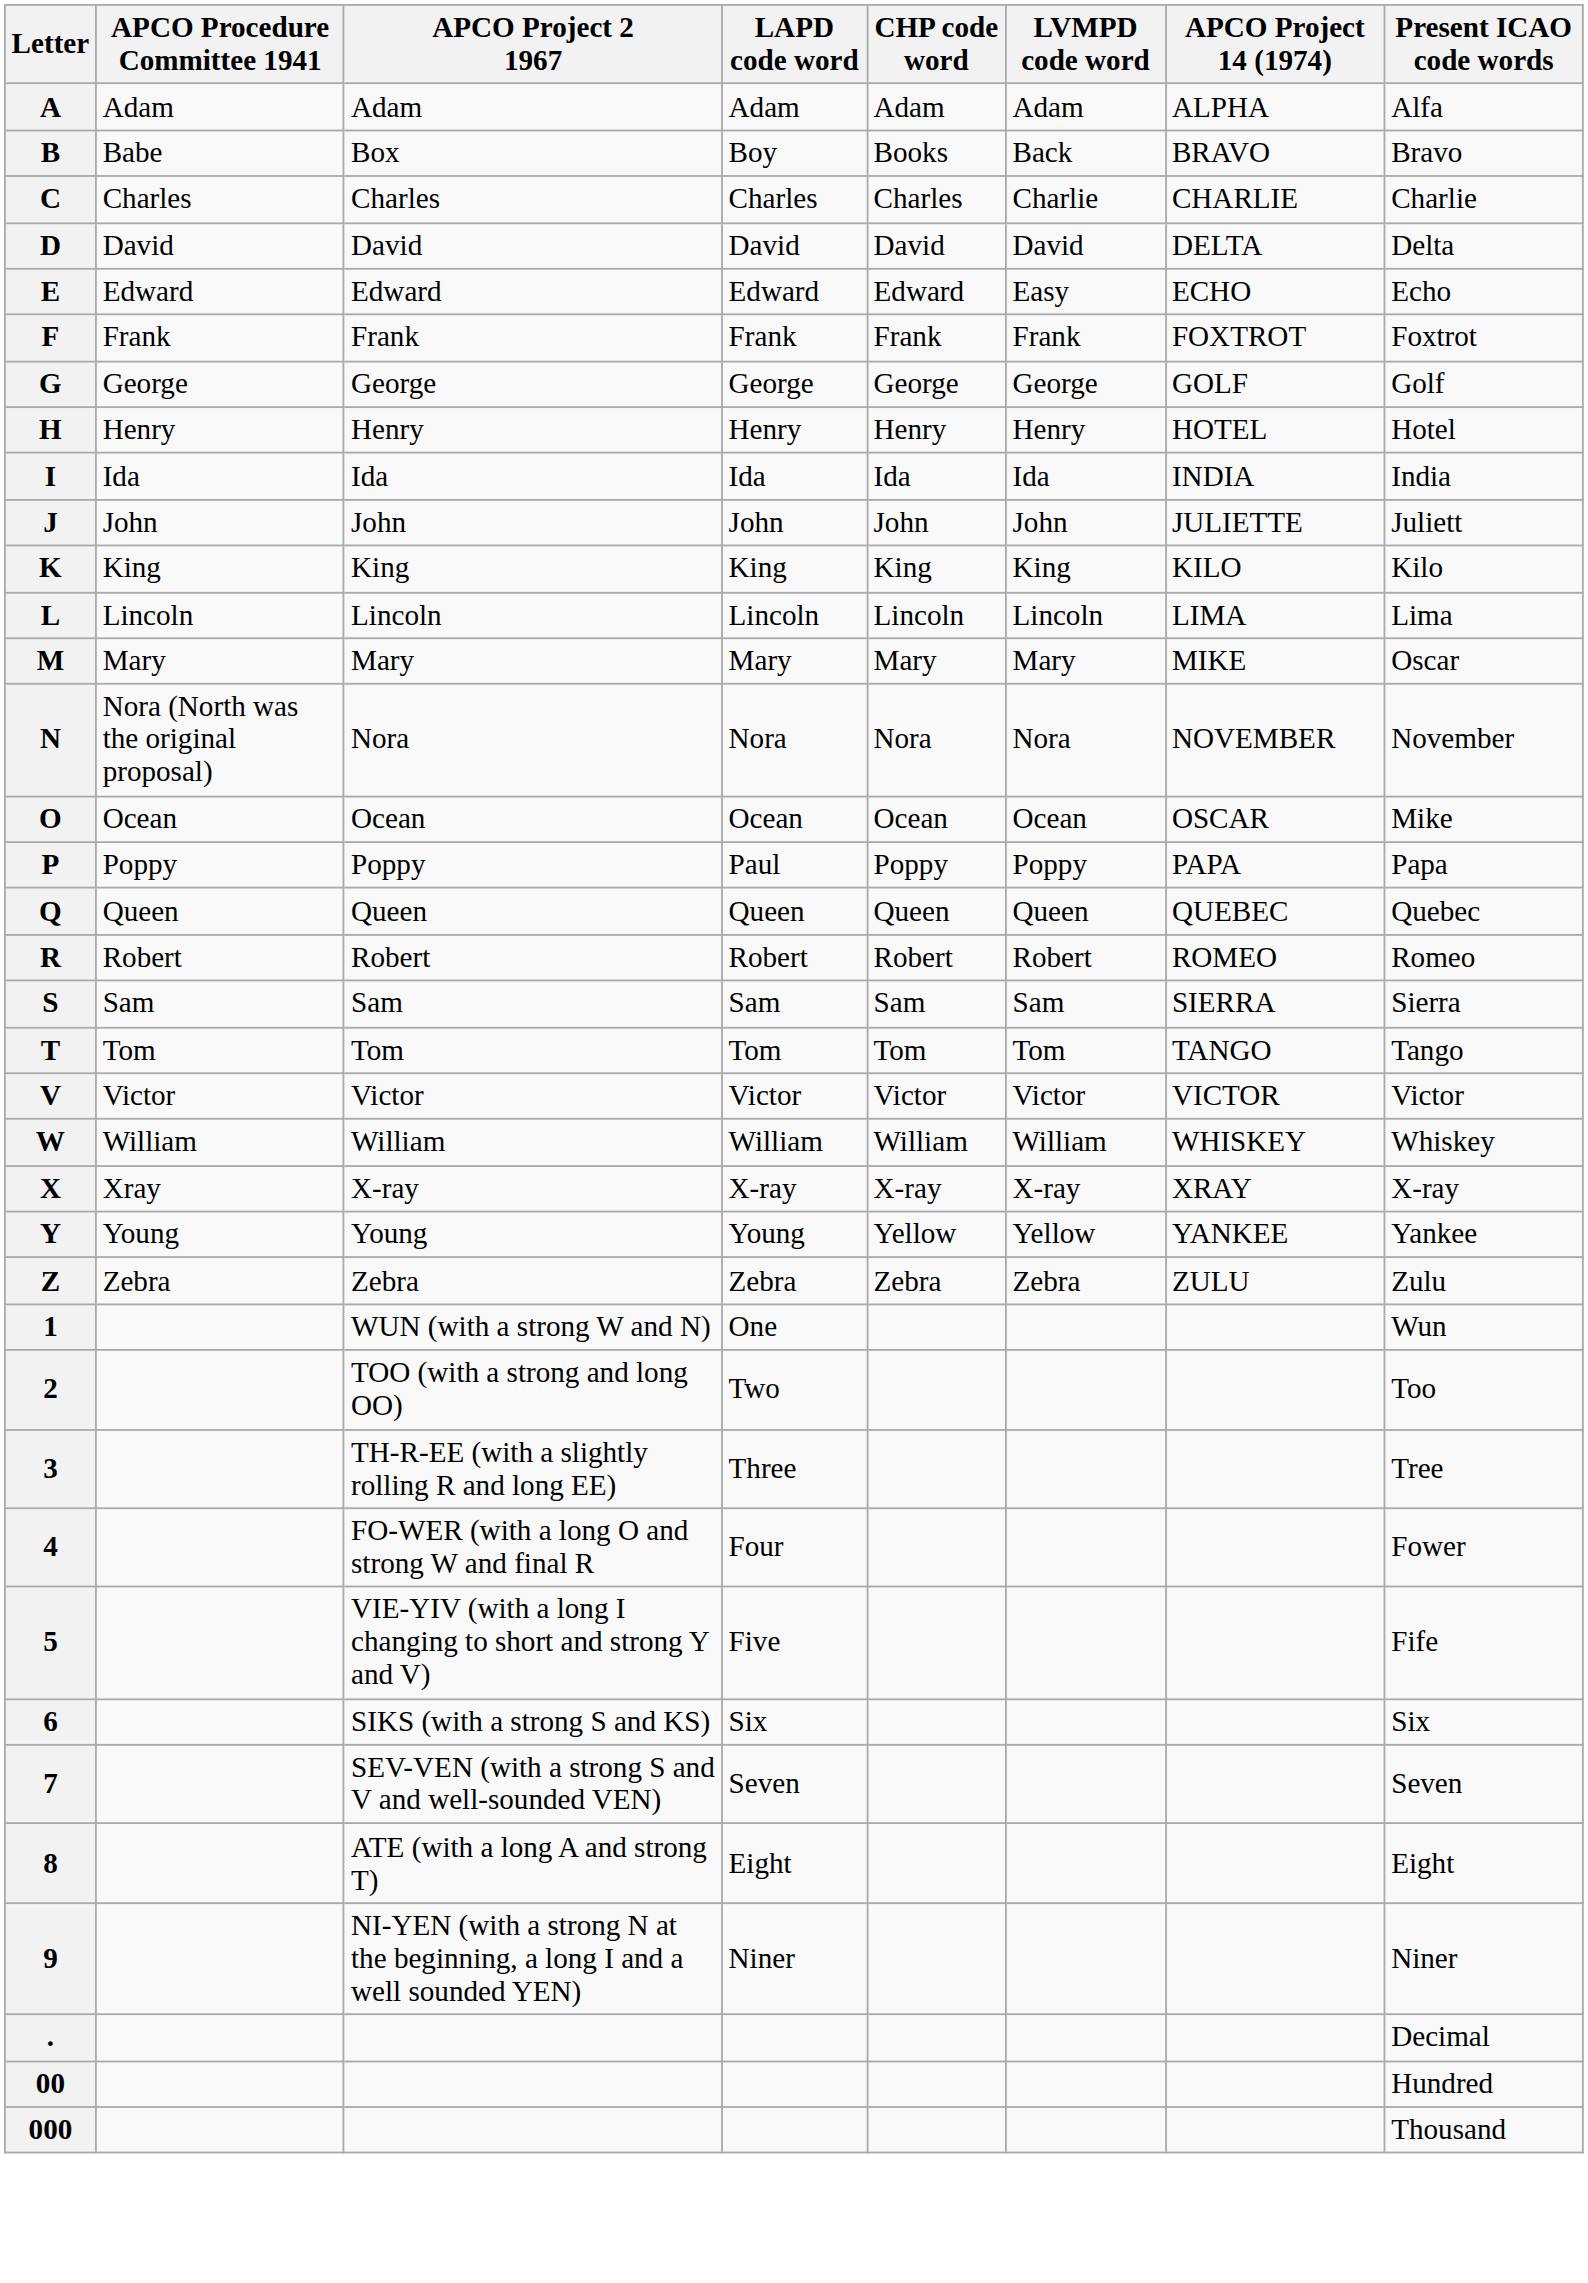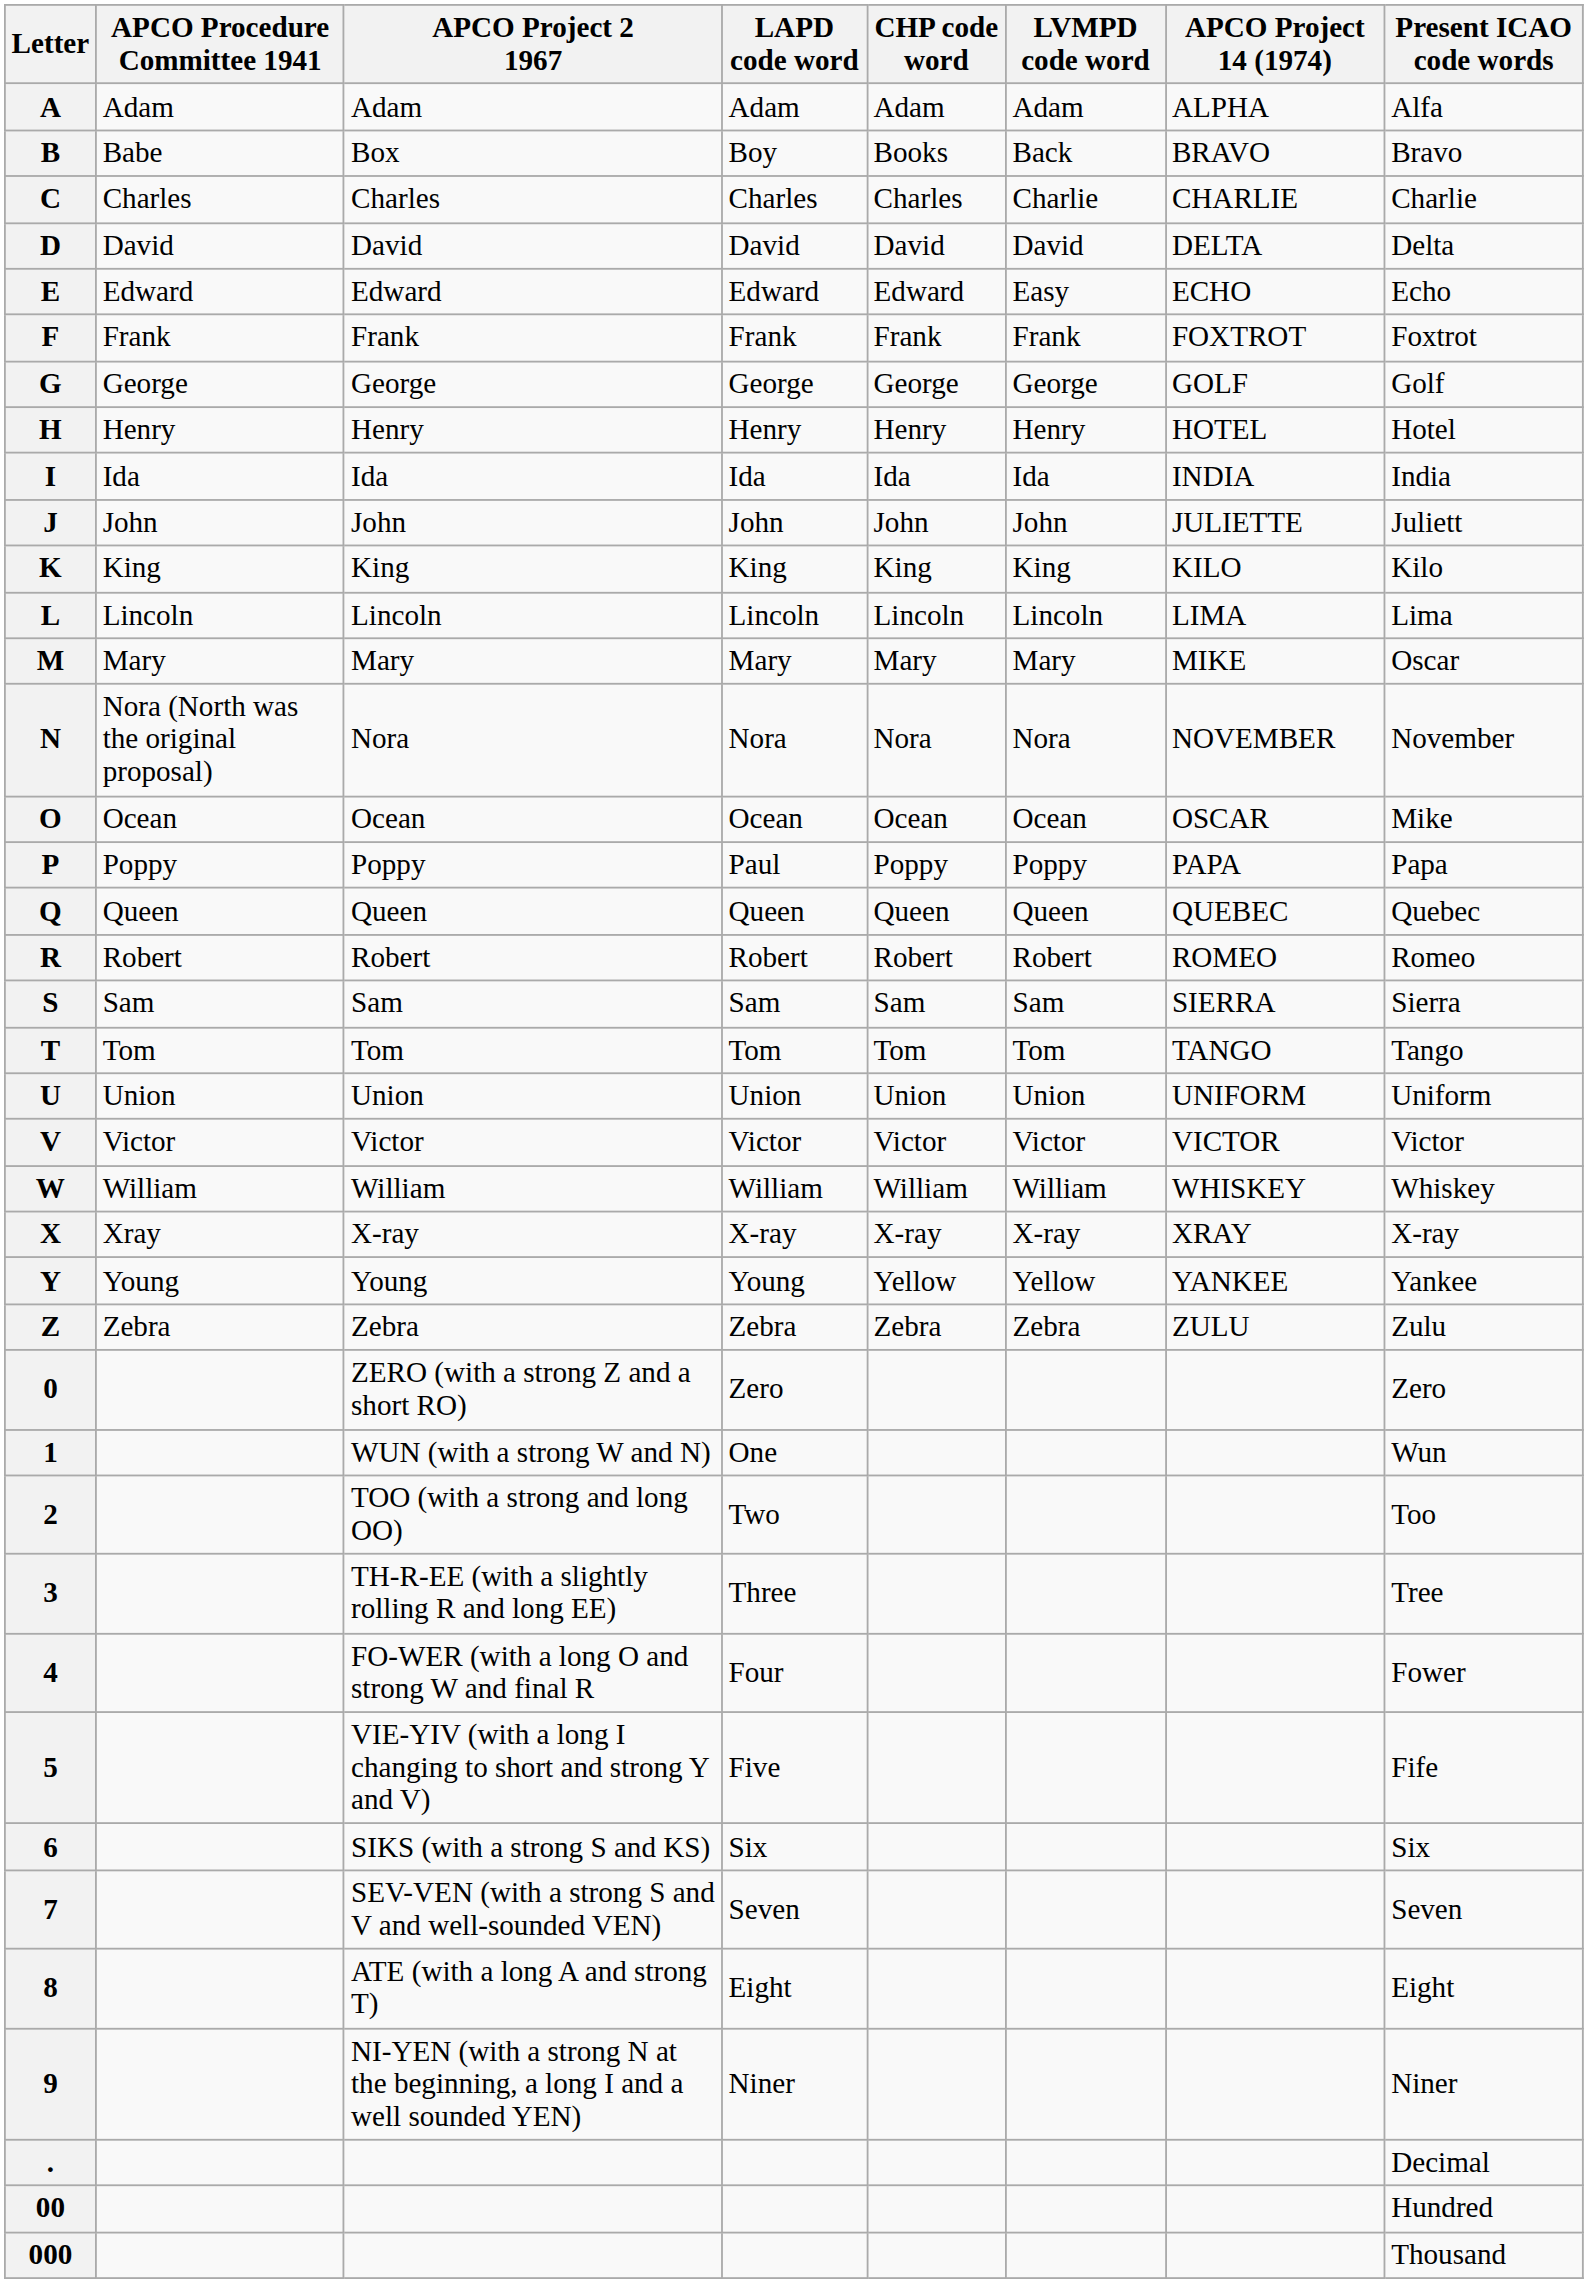+ row: U | Union | Union | Union | Union | Union | UNIFORM | Uniform
+ row: 0 | ZERO (with a strong Z and a short RO) | Zero | Zero
